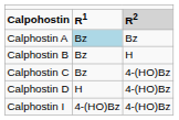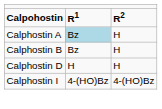Calpohostin | column 3: lightgrey background -> no background
Calphostin A | column 3: Bz -> H
- row: Calphostin C | Bz | 4-(HO)Bz
Calphostin D | column 3: 4-(HO)Bz -> H
